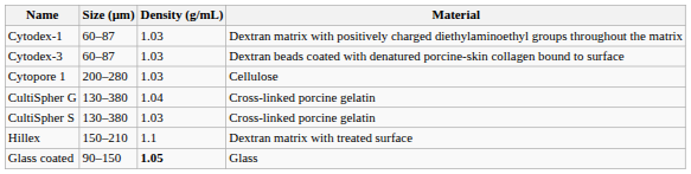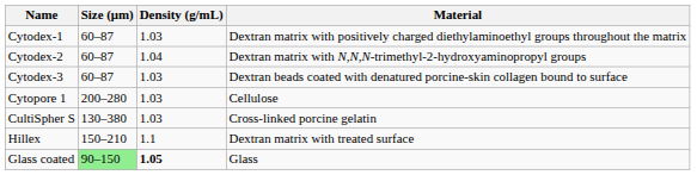+ row: Cytodex-2 | 60–87 | 1.04 | Dextran matrix with N,N,N-trimethyl-2-hydroxyaminopropyl groups
- row: CultiSpher G | 130–380 | 1.04 | Cross-linked porcine gelatin
Glass coated | Size (μm): no background -> lightgreen background
